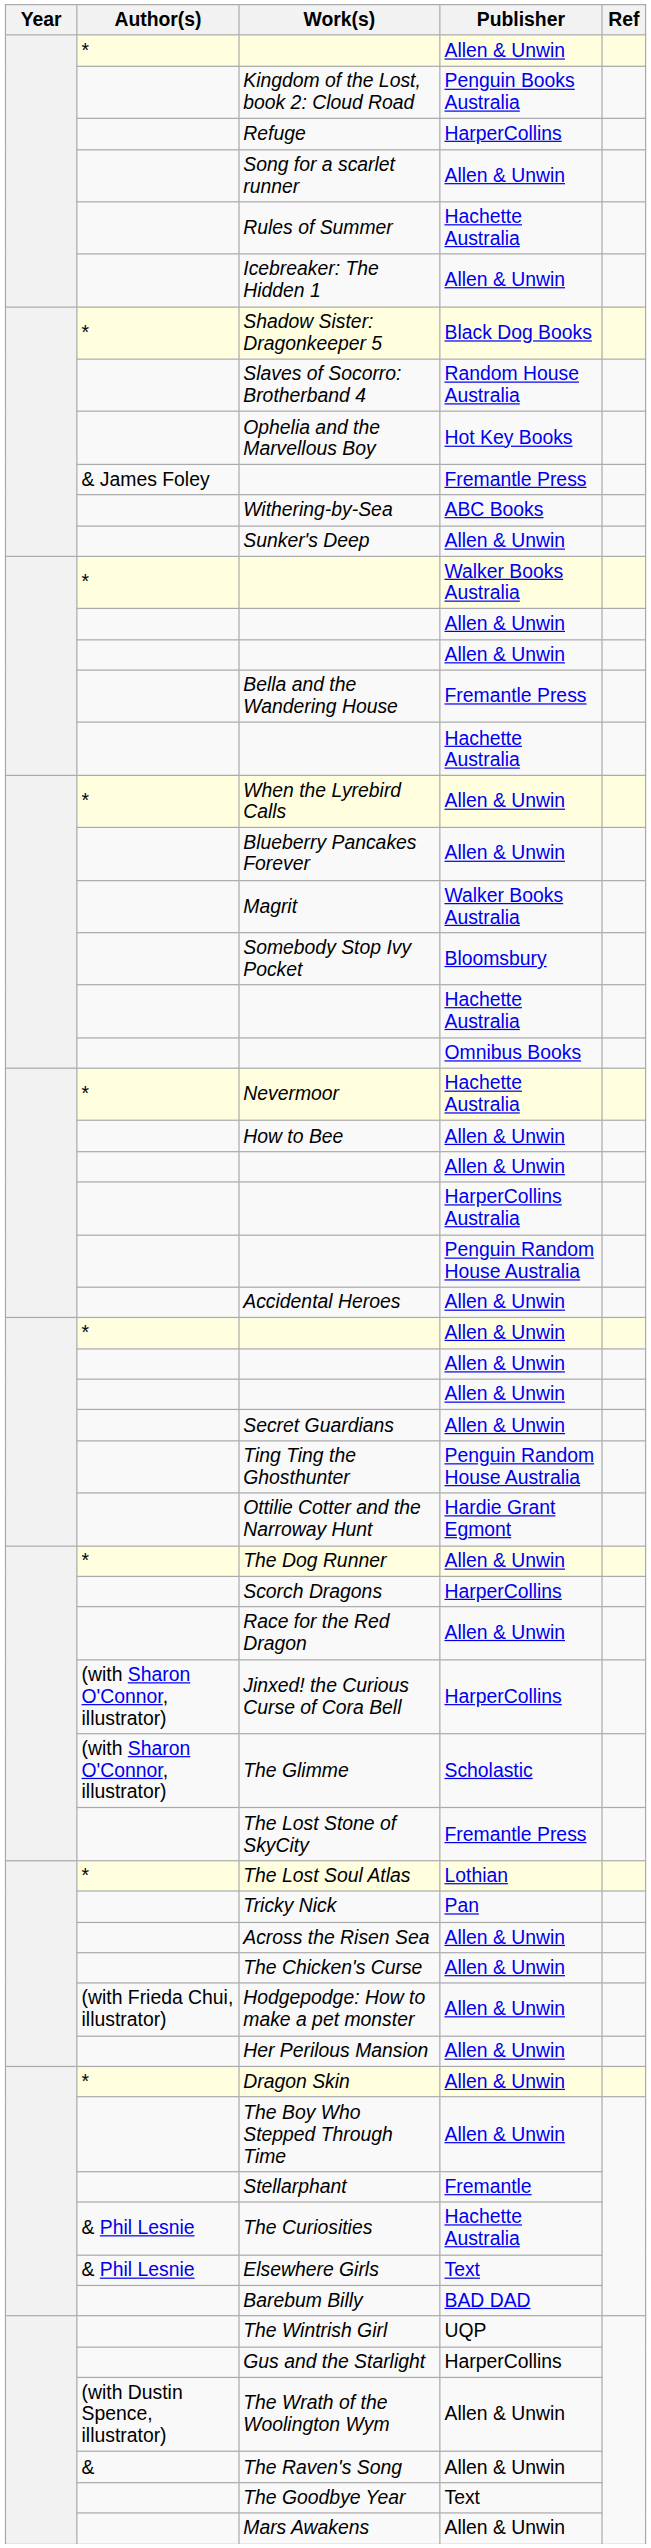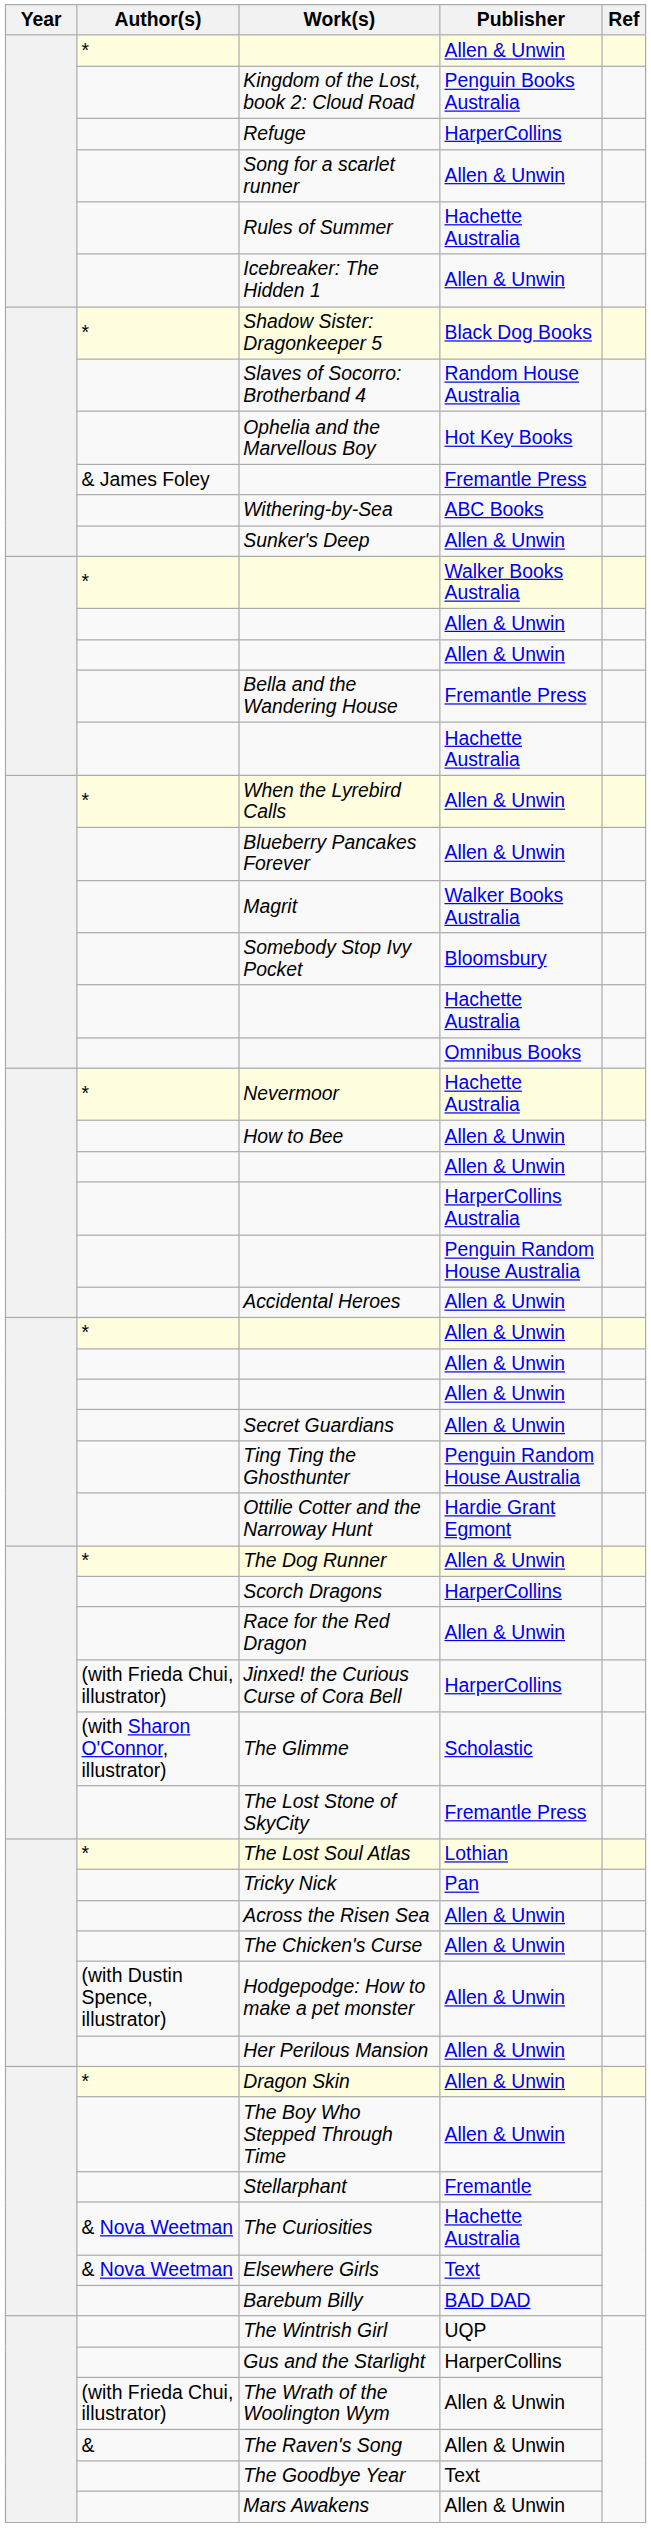Jinxed! the Curious Curse of Cora Bell | Author(s): (with Sharon O'Connor, illustrator) -> (with Frieda Chui, illustrator)
Hodgepodge: How to make a pet monster | Author(s): (with Frieda Chui, illustrator) -> (with Dustin Spence, illustrator)
The Curiosities | Author(s): & Phil Lesnie -> & Nova Weetman
Elsewhere Girls | Author(s): & Phil Lesnie -> & Nova Weetman
The Wrath of the Woolington Wym | Author(s): (with Dustin Spence, illustrator) -> (with Frieda Chui, illustrator)
